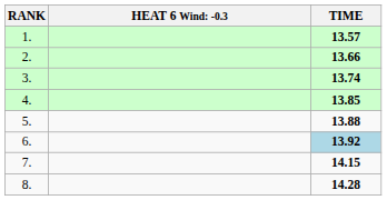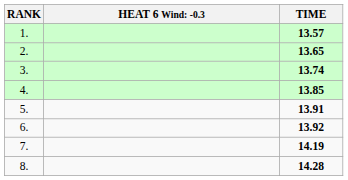2. | TIME: 13.66 -> 13.65
5. | TIME: 13.88 -> 13.91
6. | TIME: lightblue background -> no background
7. | TIME: 14.15 -> 14.19
